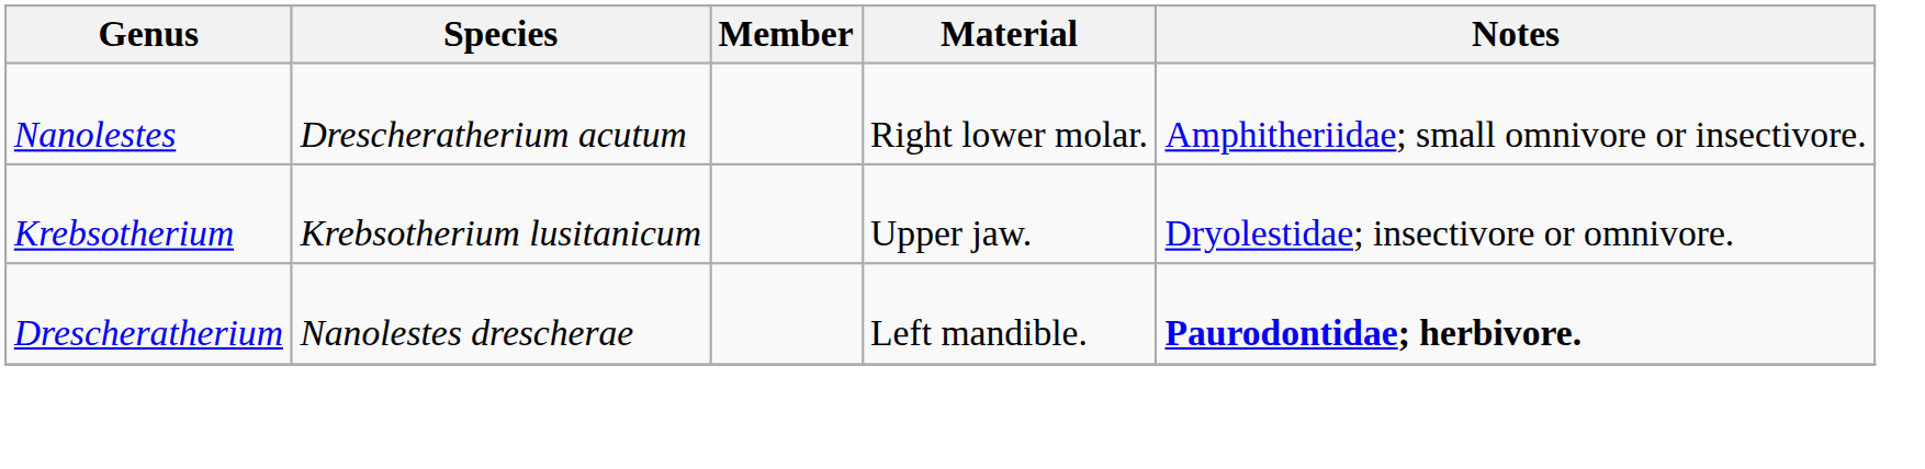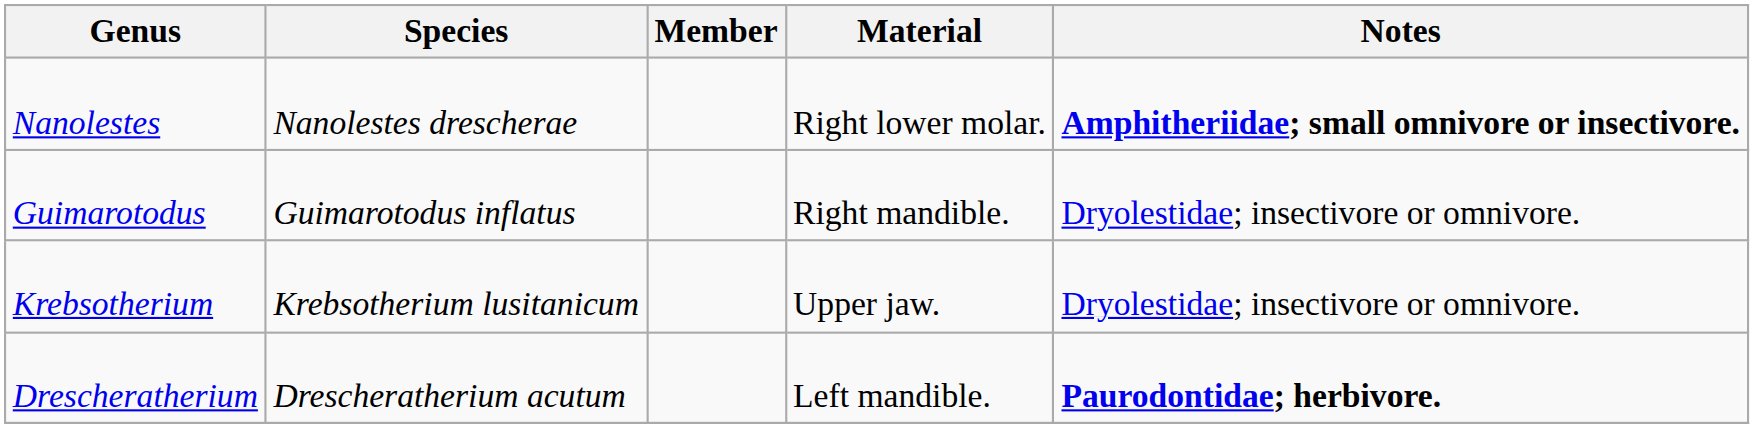Nanolestes | Species: Drescheratherium acutum -> Nanolestes drescherae
Nanolestes | Notes: normal -> bold
+ row: Guimarotodus | Guimarotodus inflatus | Right mandible. | Dryolestidae; insectivore or omnivore.
Drescheratherium | Species: Nanolestes drescherae -> Drescheratherium acutum
